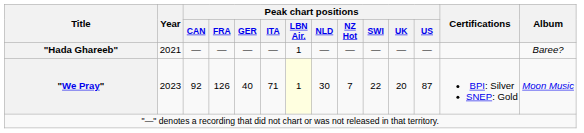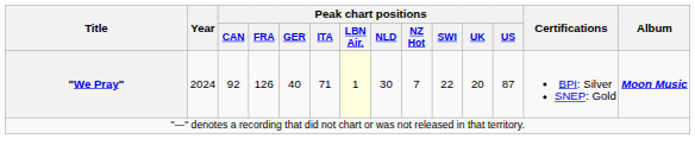- row: "Hada Ghareeb" | 2021 | — | — | — | — | 1 | — | — | — | — | — | Baree?
"We Pray" | Year: 2023 -> 2024
"We Pray" | Album: normal -> bold
